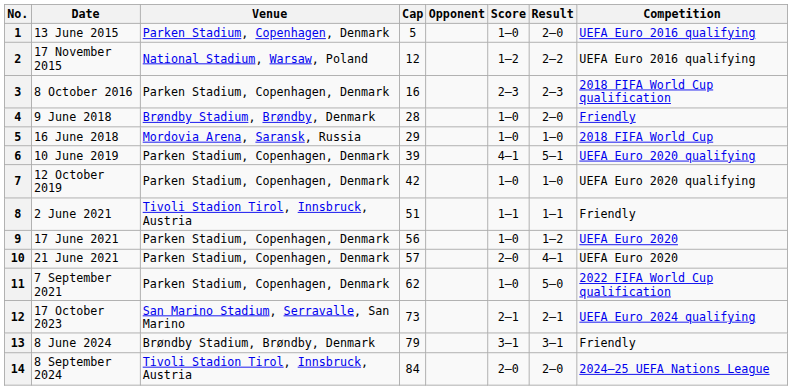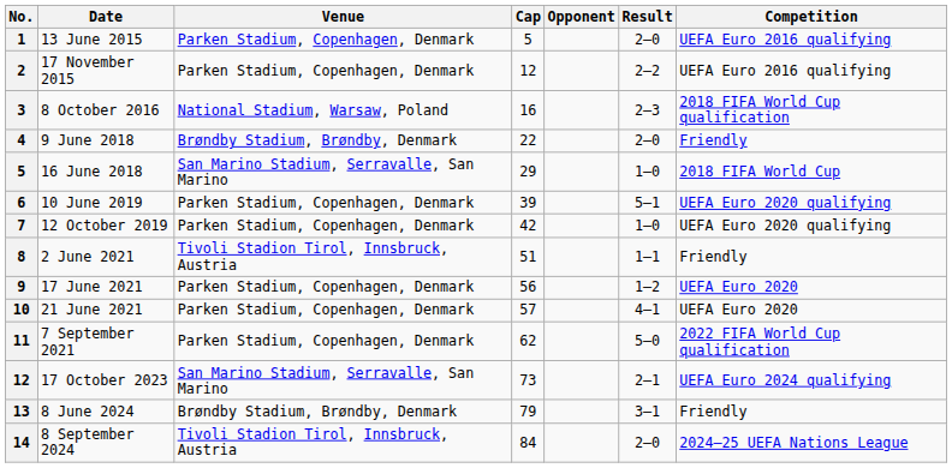- column: Score | 1–0 | 1–2 | 2–3 | 1–0 | 1–0 | 4–1 | 1–0 | 1–1 | 1–0 | 2–0 | 1–0 | 2–1 | 3–1 | 2–0
17 November 2015 | Venue: National Stadium, Warsaw, Poland -> Parken Stadium, Copenhagen, Denmark
8 October 2016 | Venue: Parken Stadium, Copenhagen, Denmark -> National Stadium, Warsaw, Poland
9 June 2018 | Cap: 28 -> 22
16 June 2018 | Venue: Mordovia Arena, Saransk, Russia -> San Marino Stadium, Serravalle, San Marino
